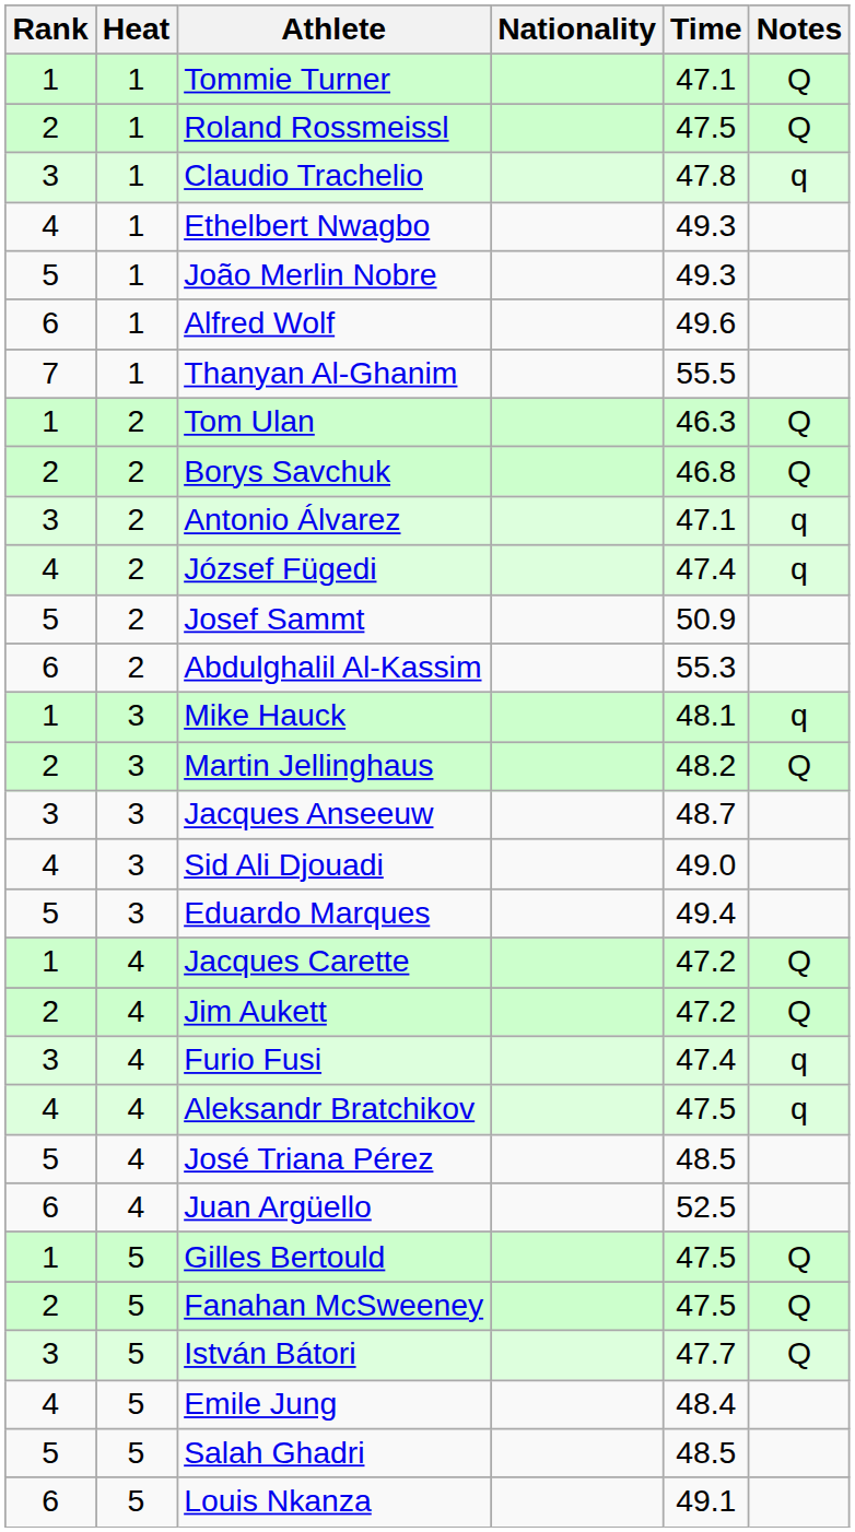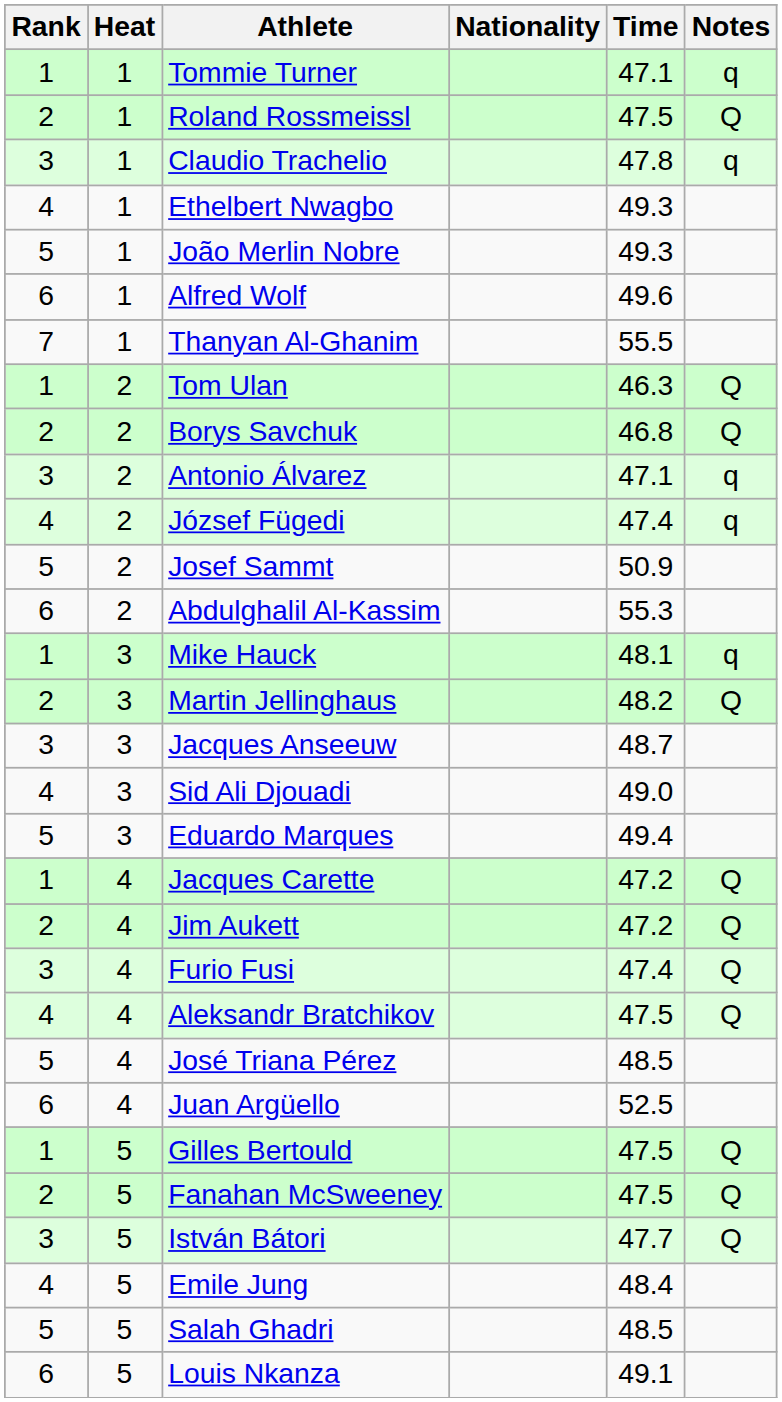Tommie Turner | Notes: Q -> q
Furio Fusi | Notes: q -> Q
Aleksandr Bratchikov | Notes: q -> Q
